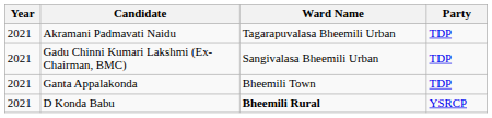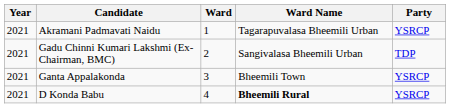+ column: Ward | 1 | 2 | 3 | 4
Akramani Padmavati Naidu | Party: TDP -> YSRCP
Ganta Appalakonda | Party: TDP -> YSRCP
